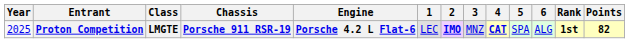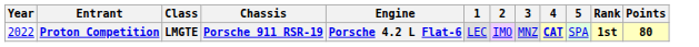- column: 6 | ALG
Proton Competition | Year: 2025 -> 2022
Proton Competition | 2: bold -> normal
Proton Competition | Points: 82 -> 80
